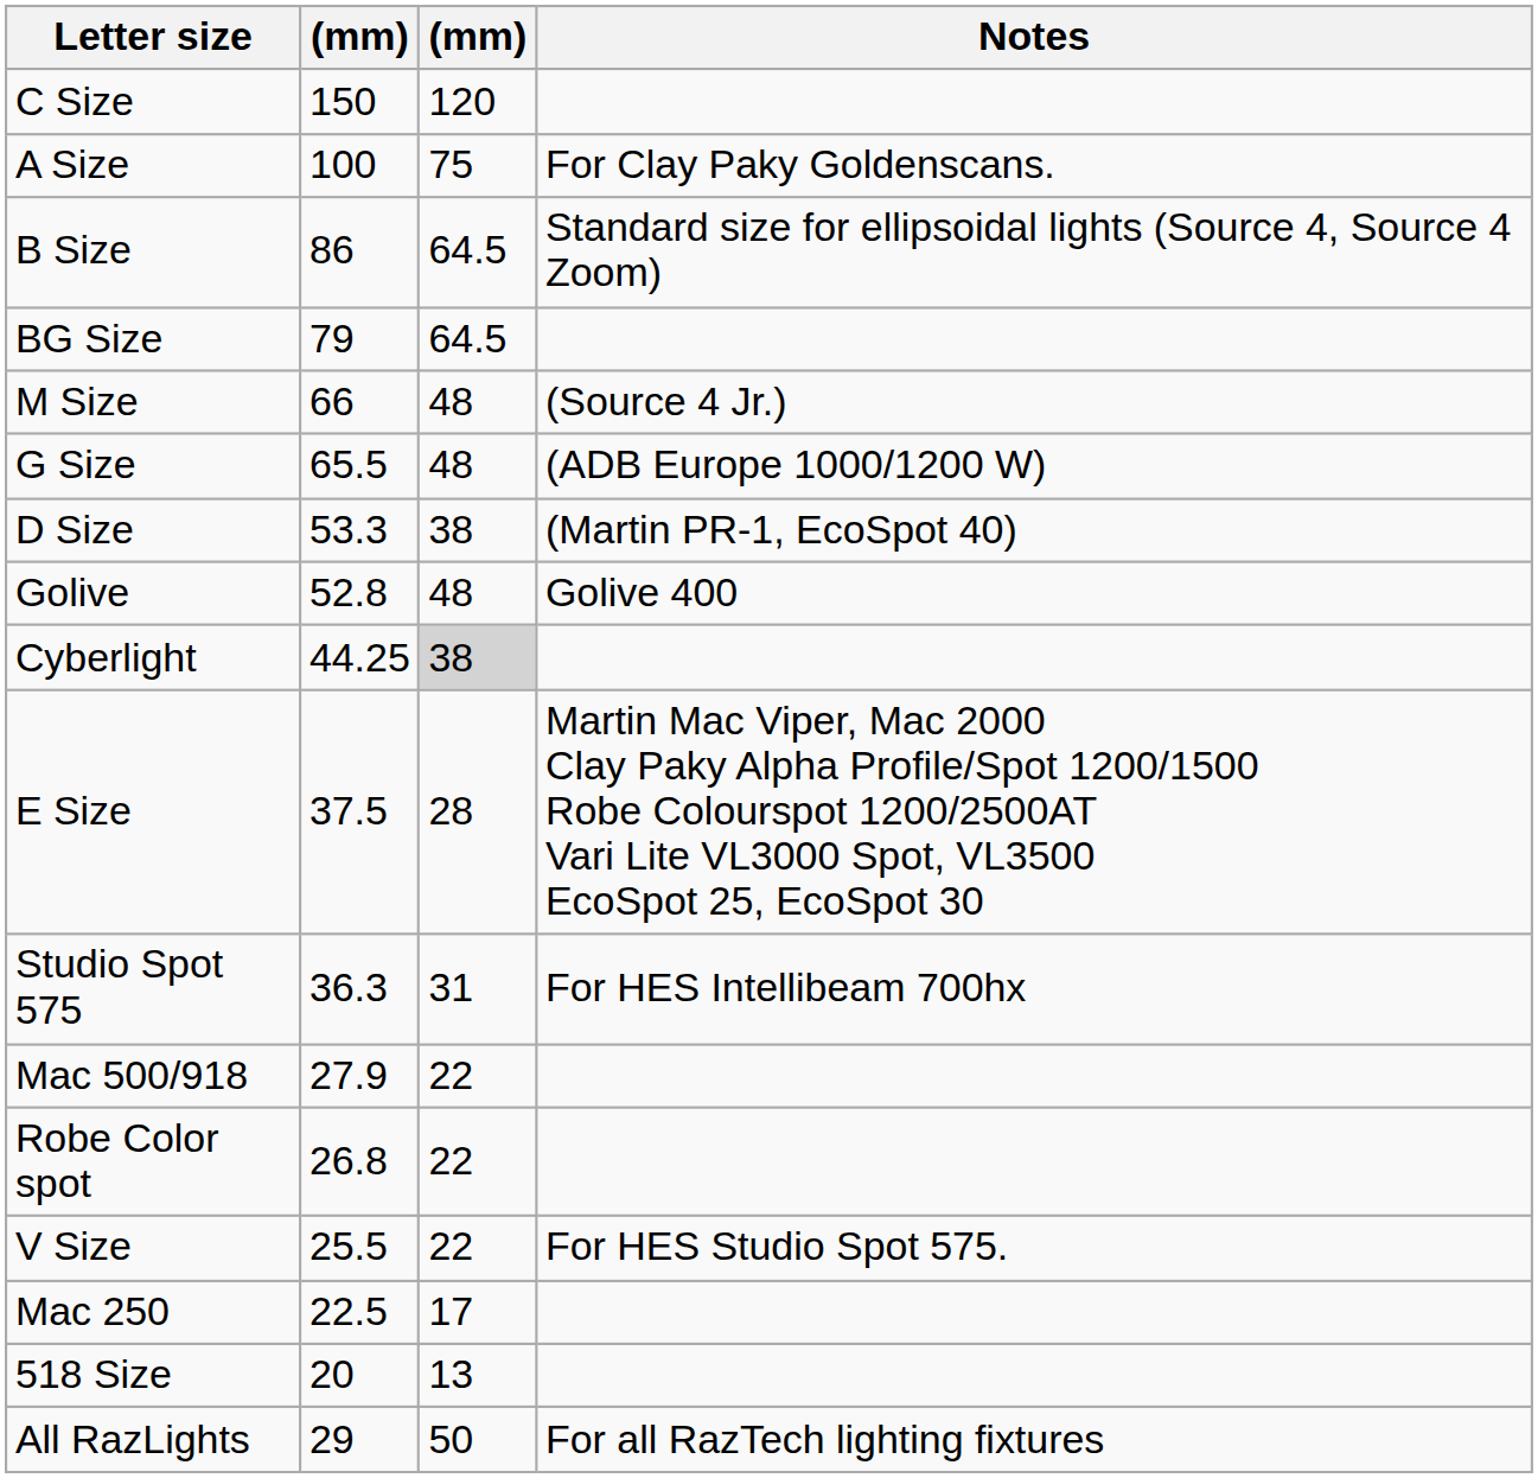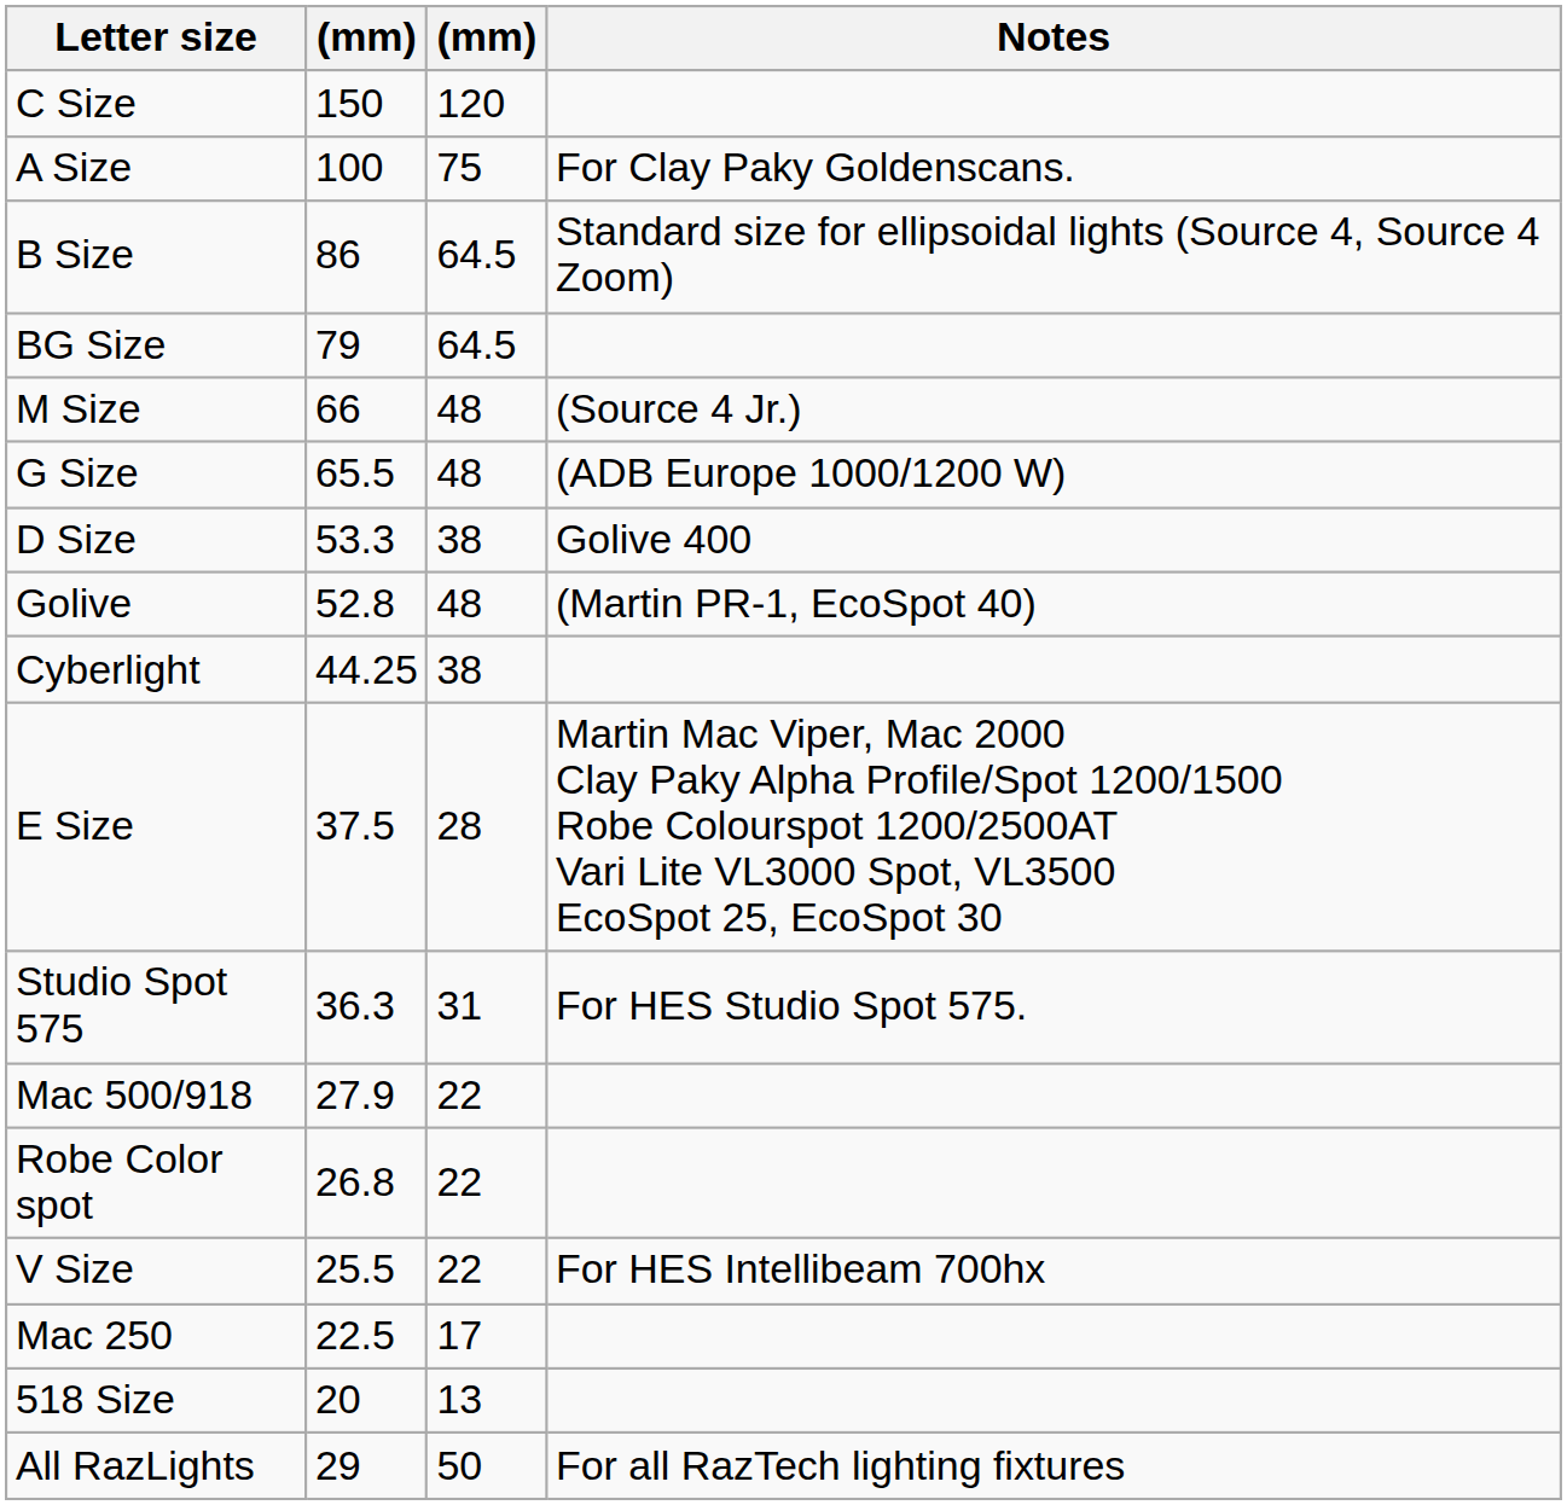D Size | Notes: (Martin PR-1, EcoSpot 40) -> Golive 400
Golive | Notes: Golive 400 -> (Martin PR-1, EcoSpot 40)
Cyberlight | column 3: lightgrey background -> no background
Studio Spot 575 | Notes: For HES Intellibeam 700hx -> For HES Studio Spot 575.
V Size | Notes: For HES Studio Spot 575. -> For HES Intellibeam 700hx
